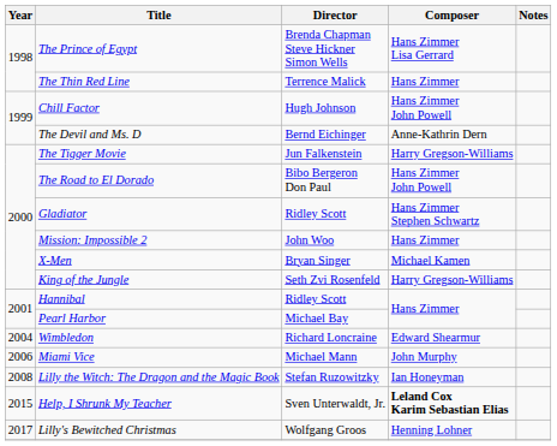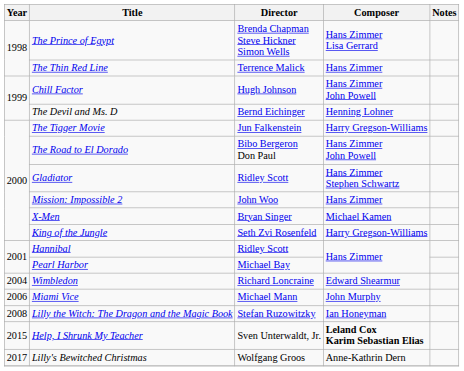The Devil and Ms. D | Composer: Anne-Kathrin Dern -> Henning Lohner
Lilly's Bewitched Christmas | Composer: Henning Lohner -> Anne-Kathrin Dern
